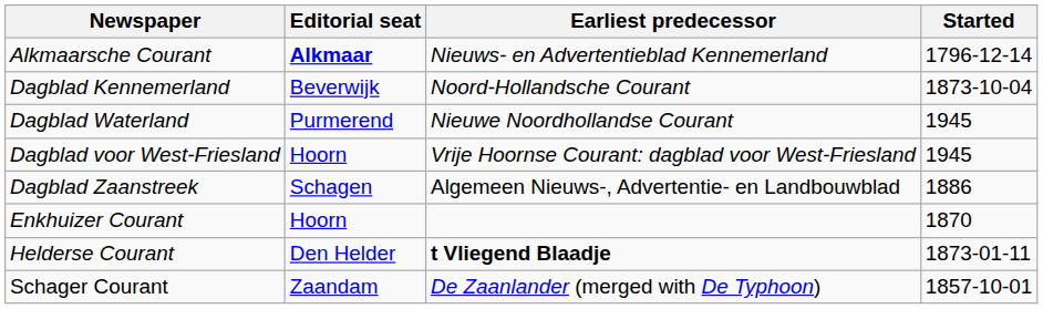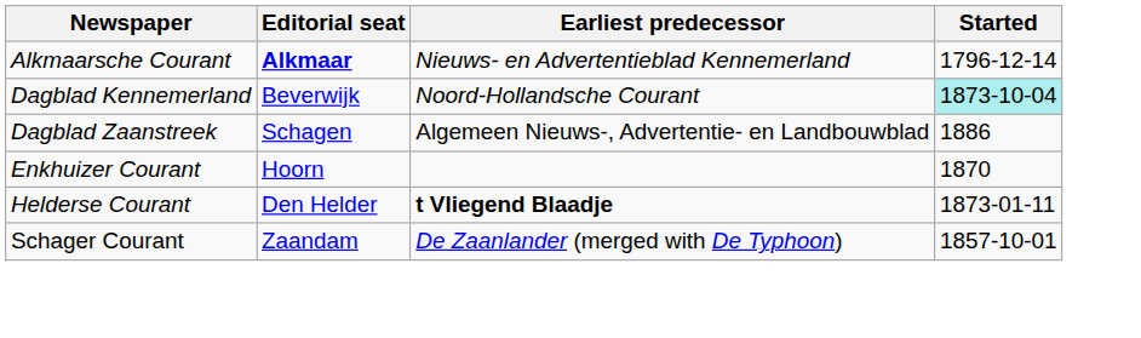Dagblad Kennemerland | Started: no background -> paleturquoise background
- row: Dagblad Waterland | Purmerend | Nieuwe Noordhollandse Courant | 1945
- row: Dagblad voor West-Friesland | Hoorn | Vrĳe Hoornse Courant: dagblad voor West-Friesland | 1945
